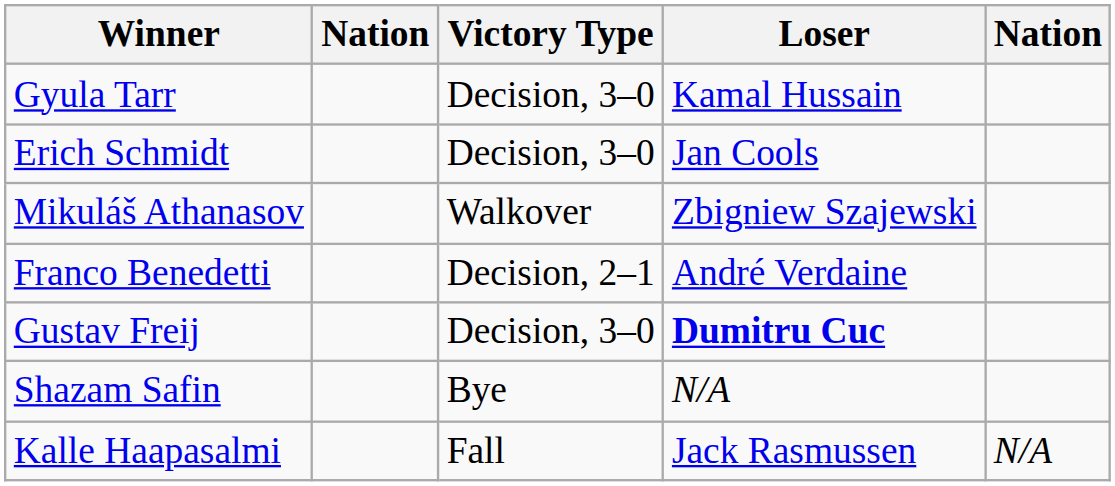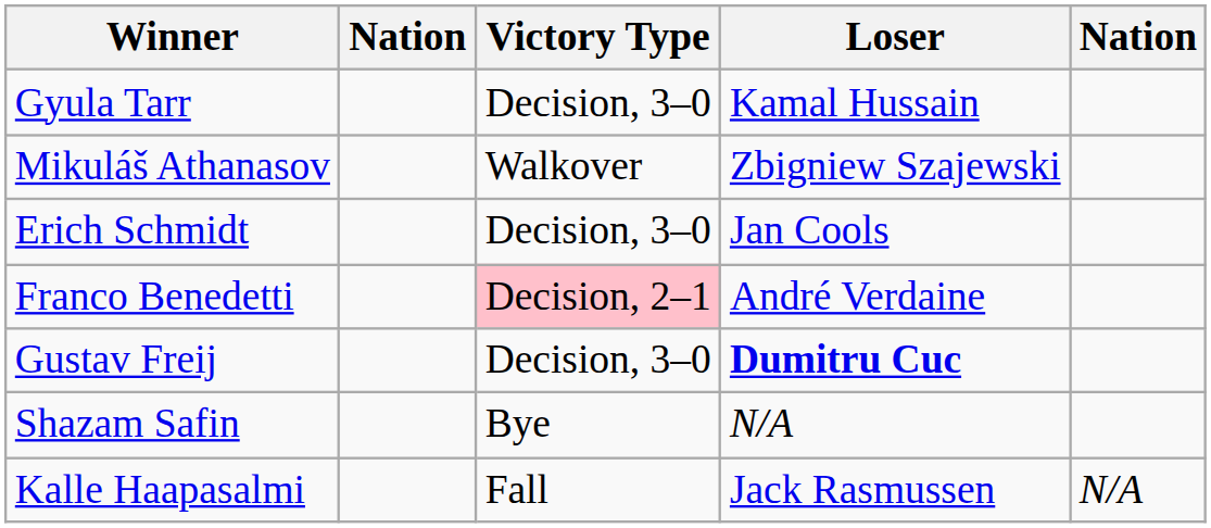rows swapped: Erich Schmidt <-> Mikuláš Athanasov
Franco Benedetti | Victory Type: no background -> pink background
